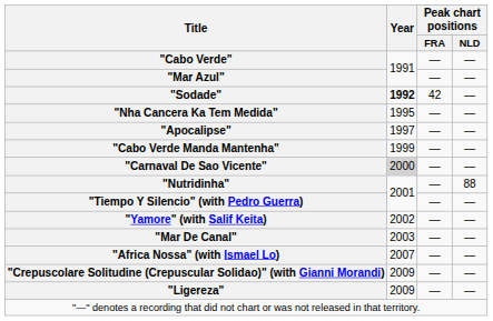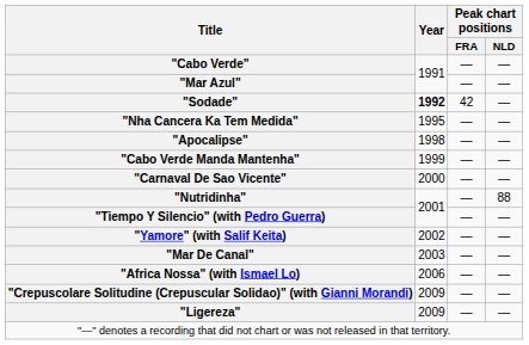"Apocalipse" | Year: 1997 -> 1998
"Carnaval De Sao Vicente" | Year: lightgrey background -> no background
"Africa Nossa" (with Ismael Lo) | Year: 2007 -> 2006
